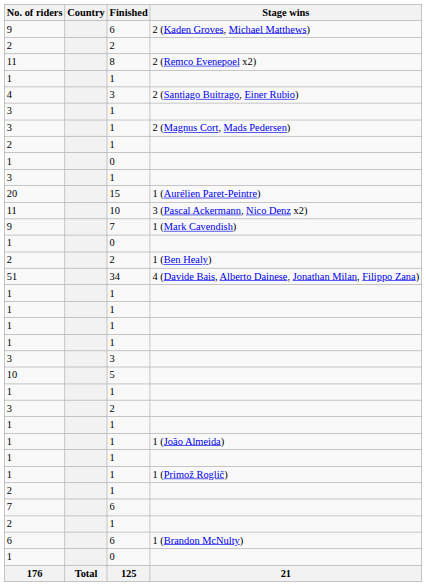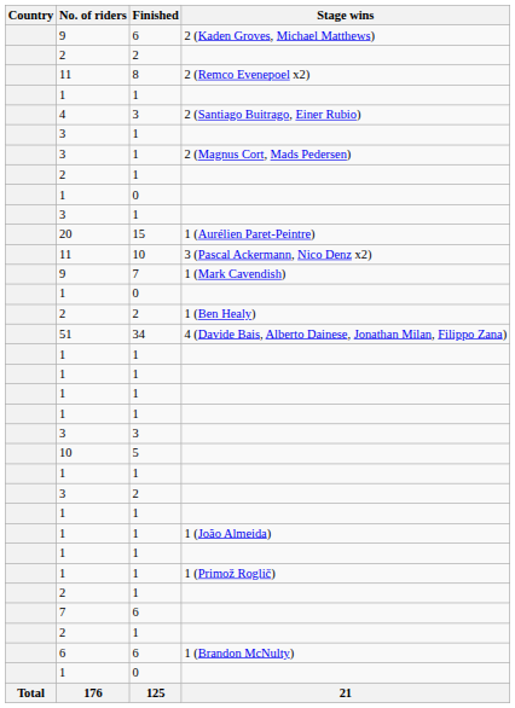columns swapped: Country <-> No. of riders
